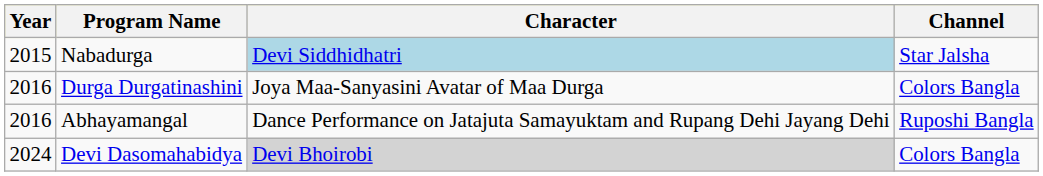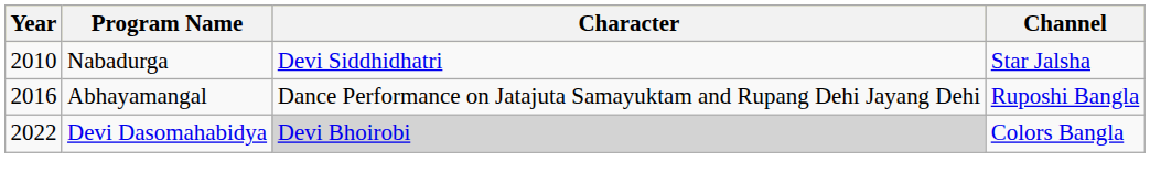Nabadurga | Year: 2015 -> 2010
Nabadurga | Character: lightblue background -> no background
- row: 2016 | Durga Durgatinashini | Joya Maa-Sanyasini Avatar of Maa Durga | Colors Bangla
Devi Dasomahabidya | Year: 2024 -> 2022
